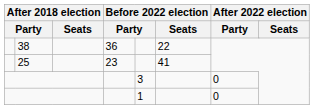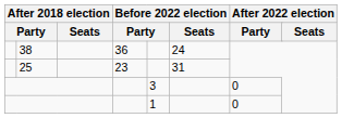38 | Before 2022 election / Seats: 22 -> 24
25 | Before 2022 election / Seats: 41 -> 31
